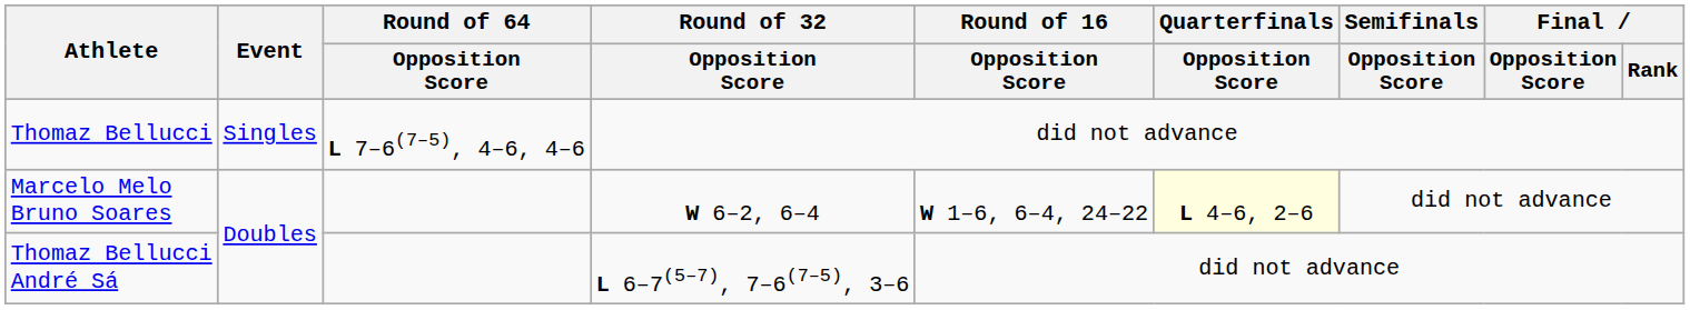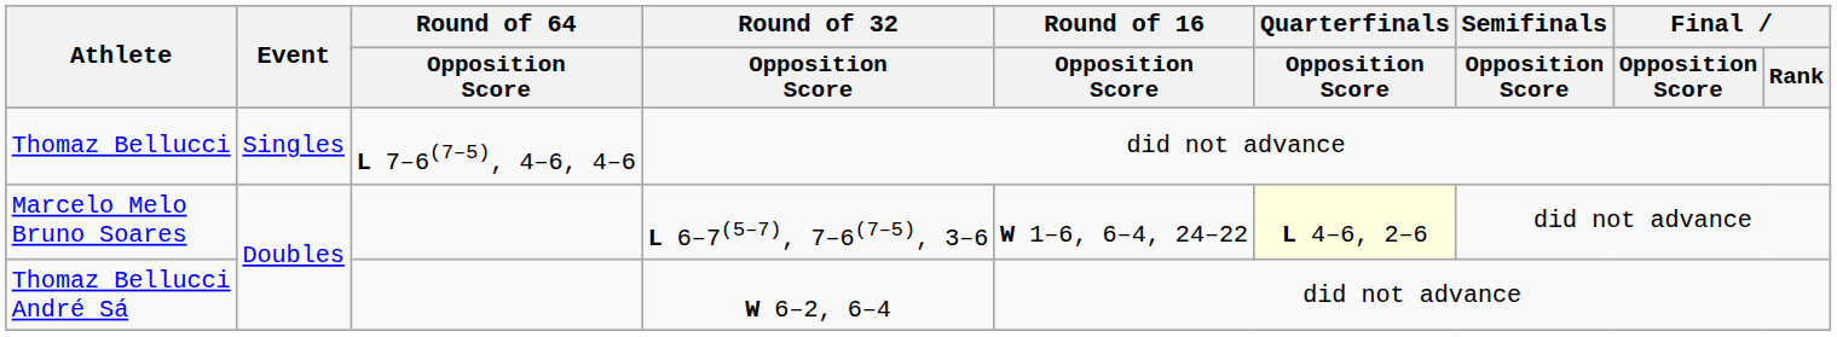Marcelo Melo Bruno Soares | Round of 32 / Opposition Score: W 6–2, 6–4 -> L 6–7(5–7), 7–6(7–5), 3–6
Thomaz Bellucci André Sá | Round of 32 / Opposition Score: L 6–7(5–7), 7–6(7–5), 3–6 -> W 6–2, 6–4
